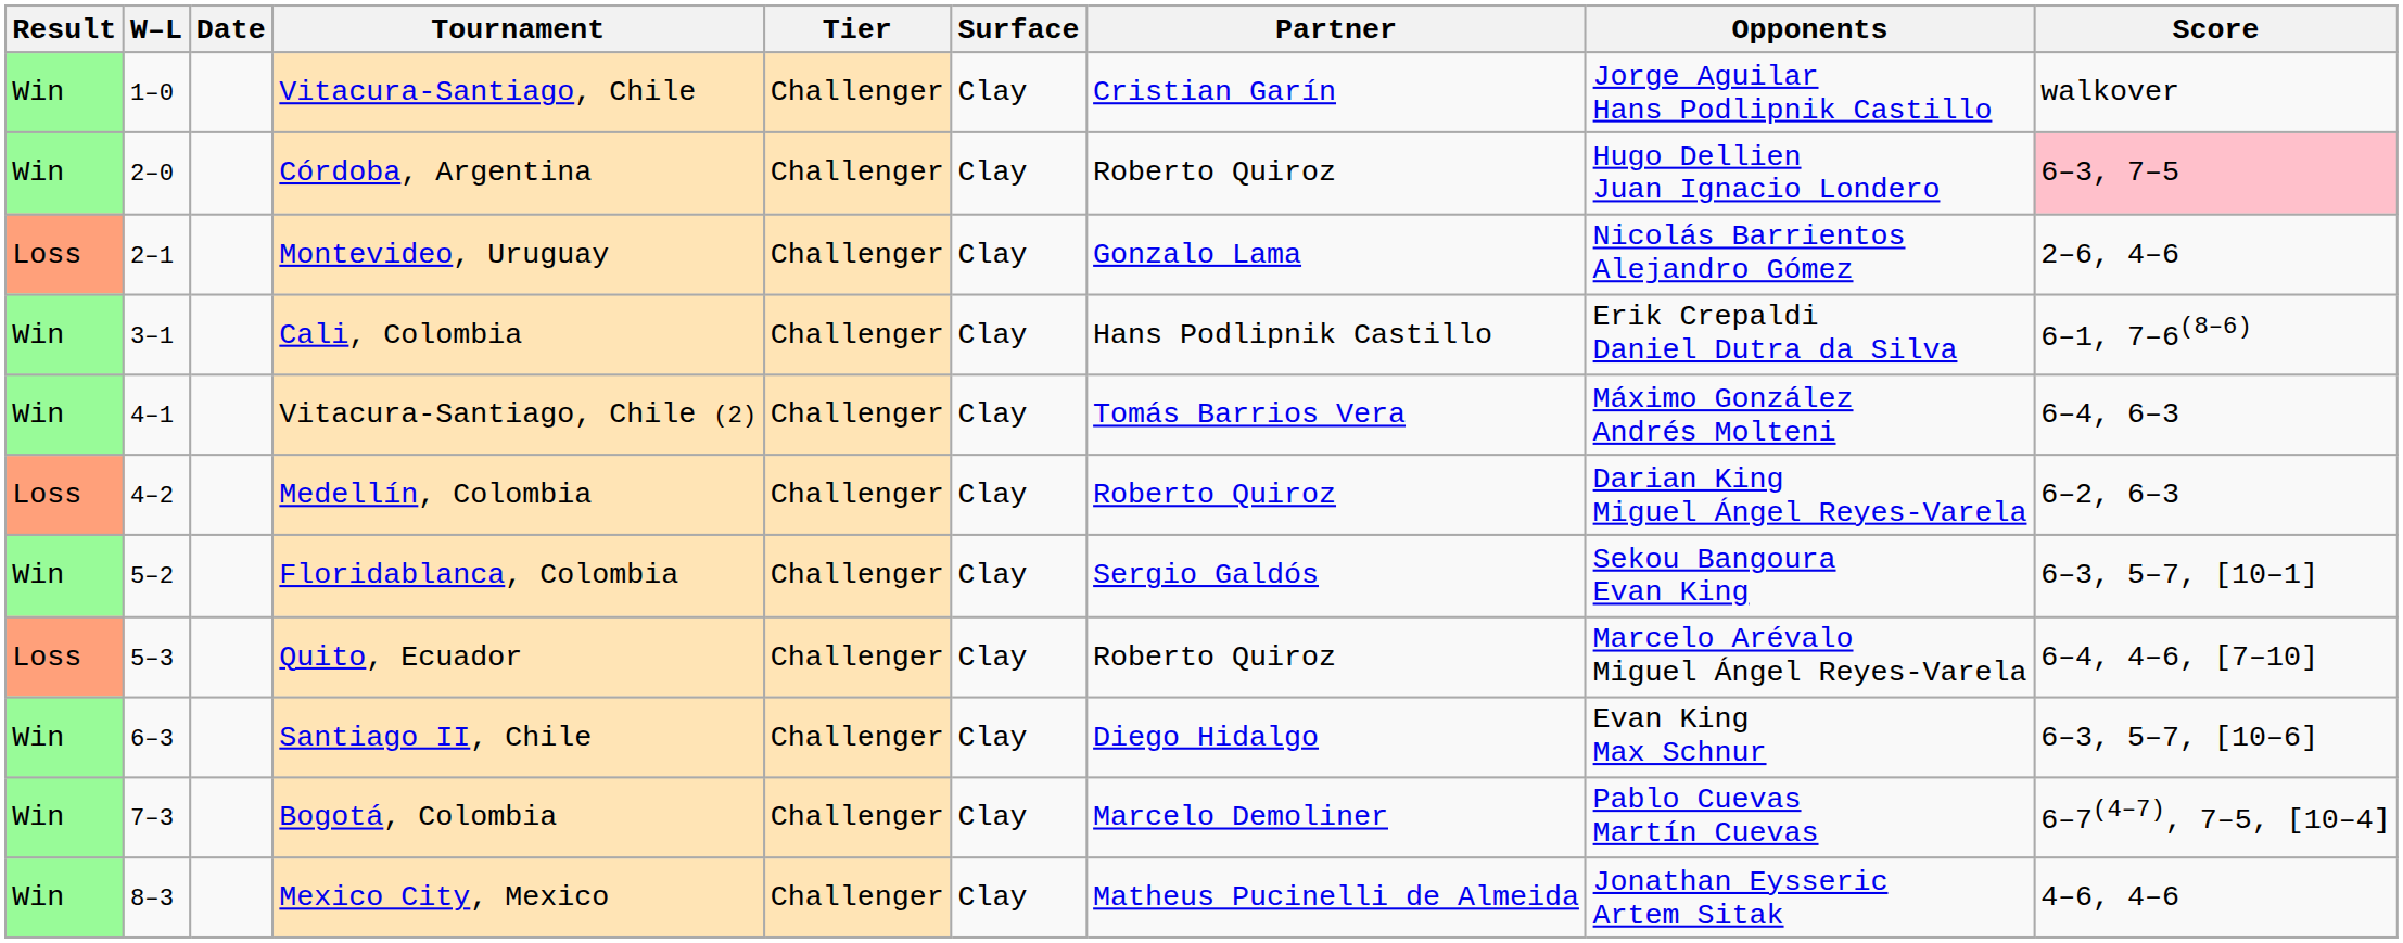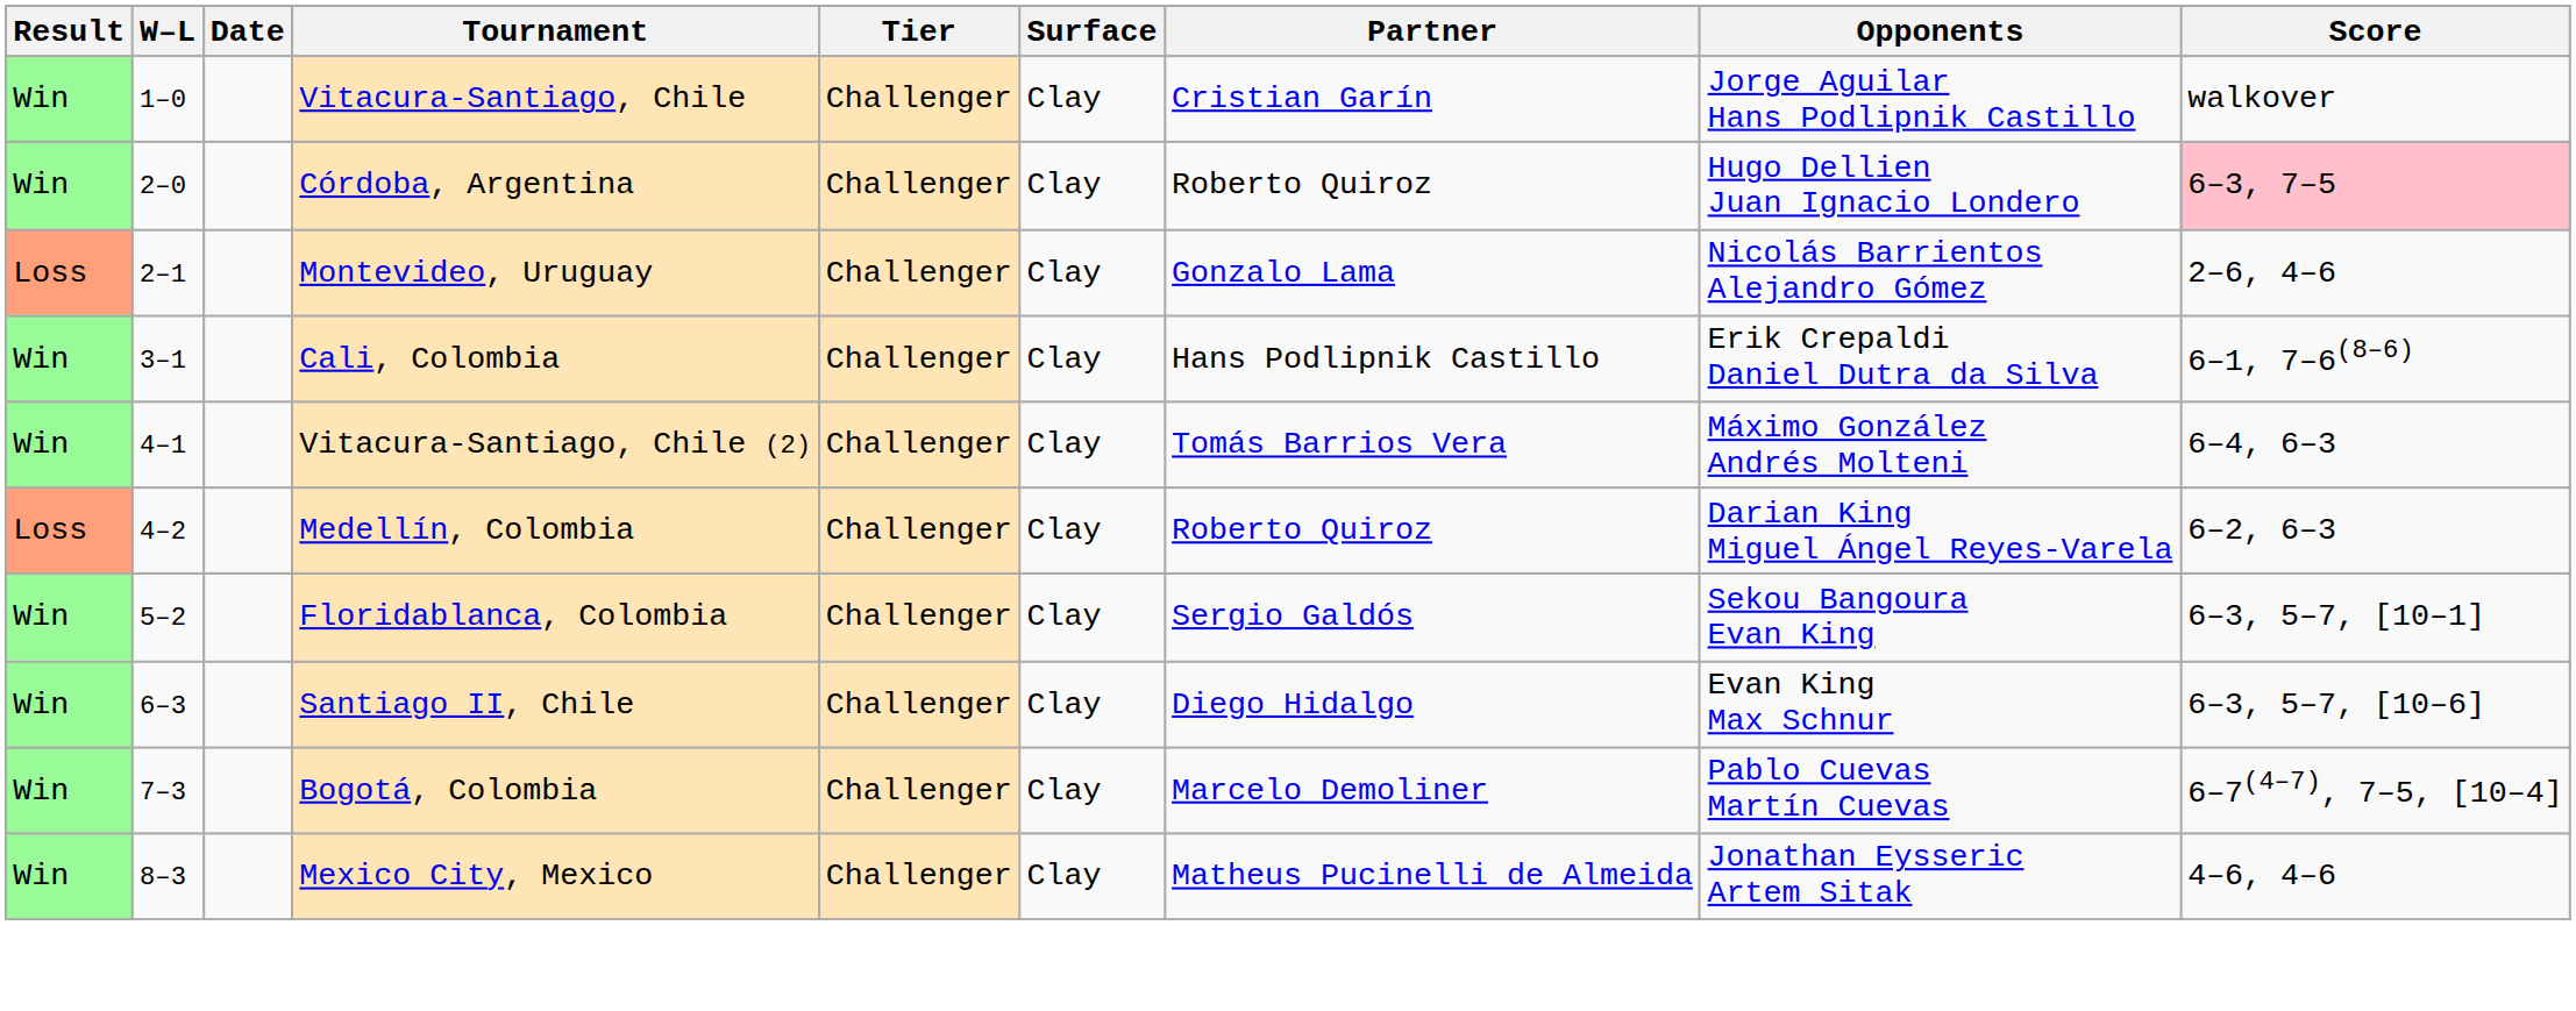- row: Loss | 5–3 | Quito, Ecuador | Challenger | Clay | Roberto Quiroz | Marcelo Arévalo Miguel Ángel Reyes-Varela | 6–4, 4–6, [7–10]
